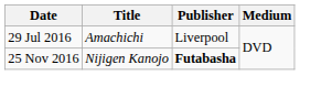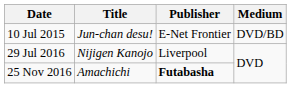+ row: 10 Jul 2015 | Jun-chan desu! | E-Net Frontier | DVD/BD
29 Jul 2016 | Title: Amachichi -> Nijigen Kanojo
25 Nov 2016 | Title: Nijigen Kanojo -> Amachichi
